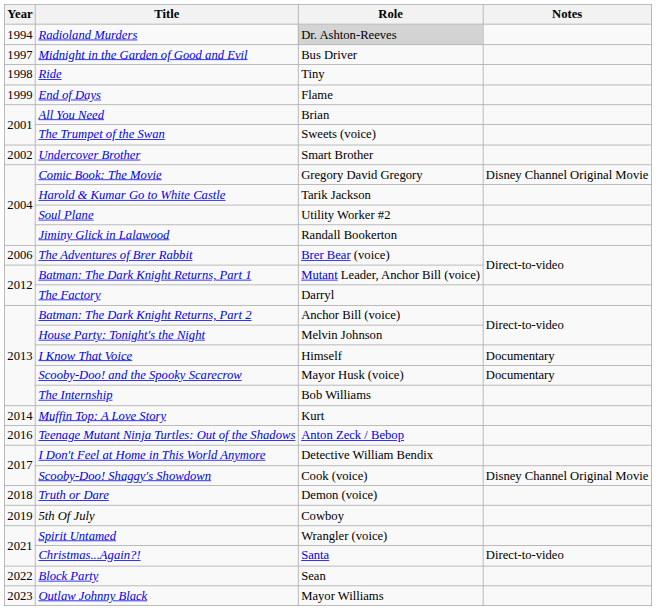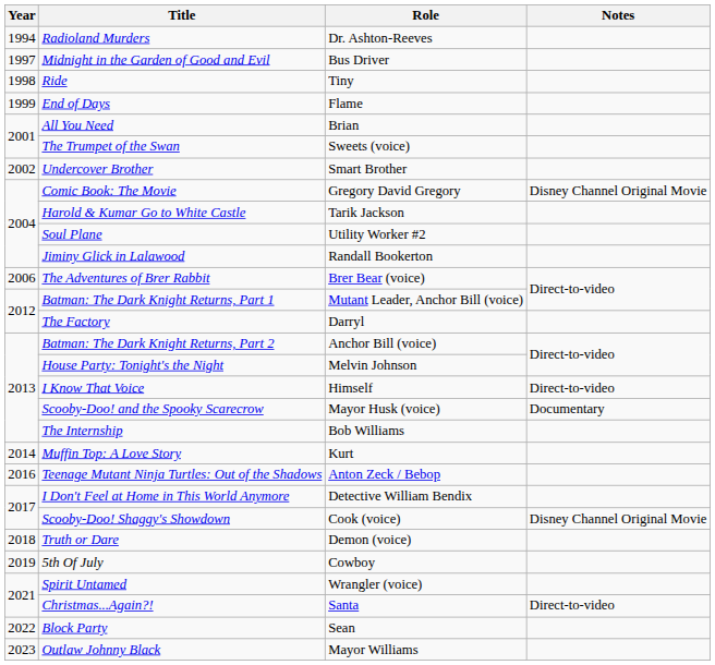Radioland Murders | Role: lightgrey background -> no background
I Know That Voice | Notes: Documentary -> Direct-to-video
